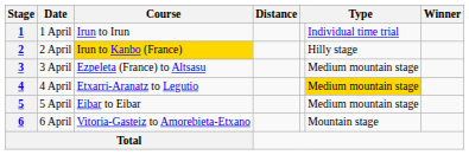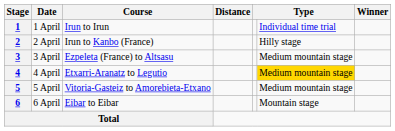2 | Course: gold background -> no background
5 | Course: Eibar to Eibar -> Vitoria-Gasteiz to Amorebieta-Etxano
6 | Course: Vitoria-Gasteiz to Amorebieta-Etxano -> Eibar to Eibar
